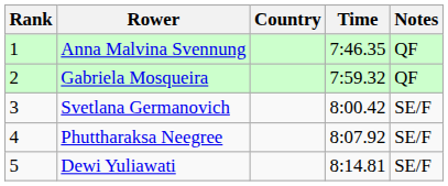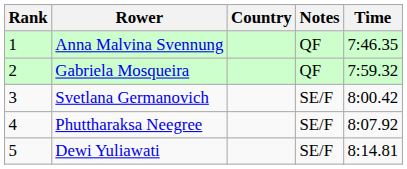columns swapped: Time <-> Notes
